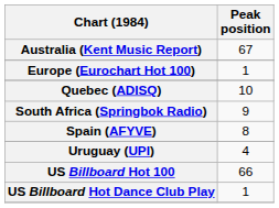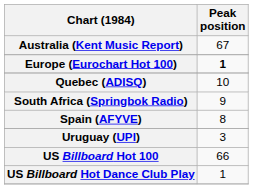Europe (Eurochart Hot 100) | Peak position: normal -> bold
Uruguay (UPI) | Peak position: 4 -> 3
